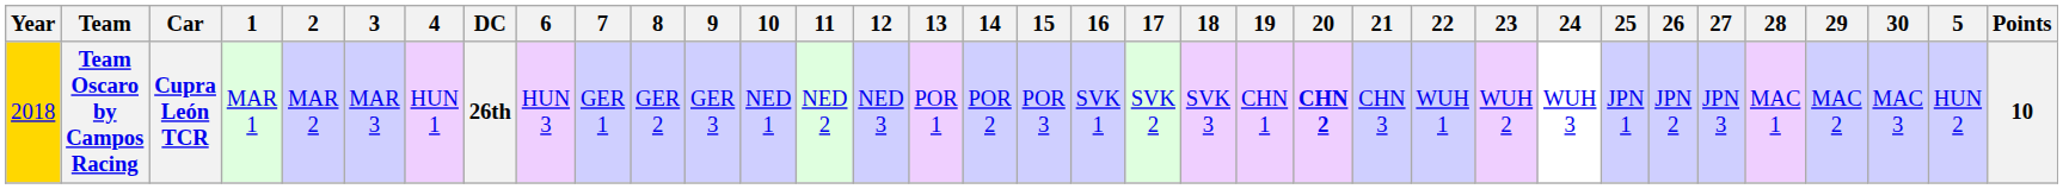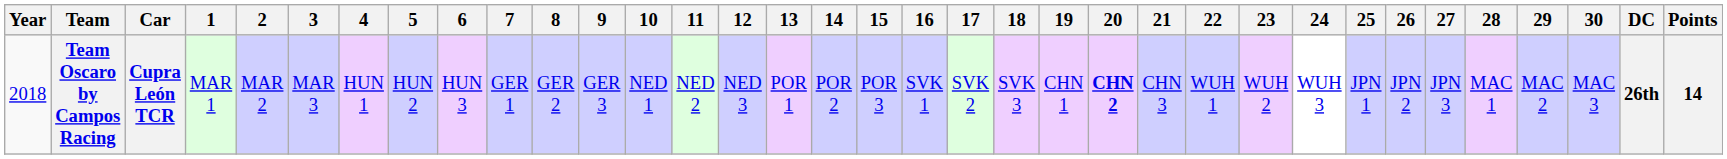columns swapped: 5 <-> DC
Team Oscaro by Campos Racing | Year: gold background -> no background
Team Oscaro by Campos Racing | Points: 10 -> 14
